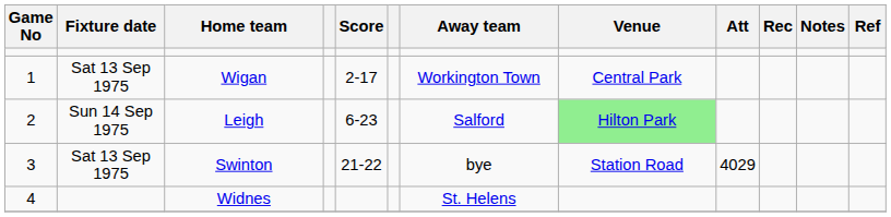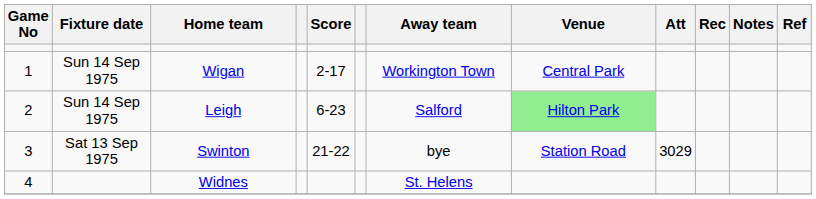Wigan | Fixture date: Sat 13 Sep 1975 -> Sun 14 Sep 1975
Swinton | Att: 4029 -> 3029
